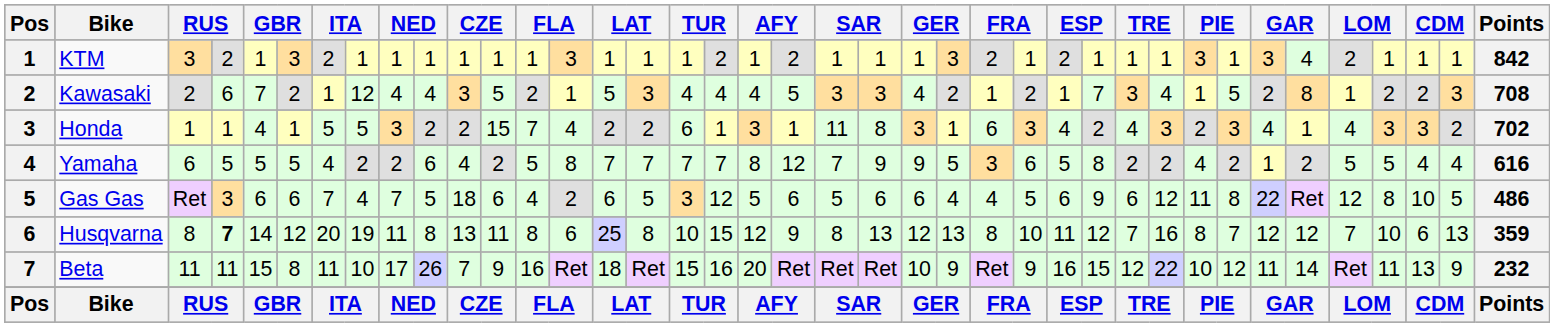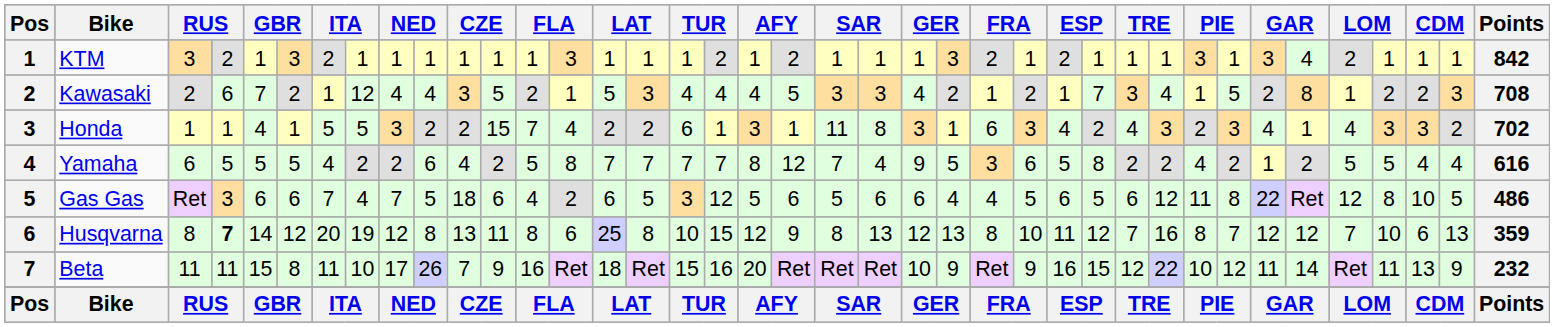Yamaha | column 22: 9 -> 4
Gas Gas | column 28: 9 -> 5
Husqvarna | column 9: 11 -> 12
